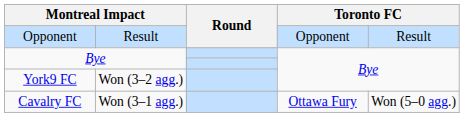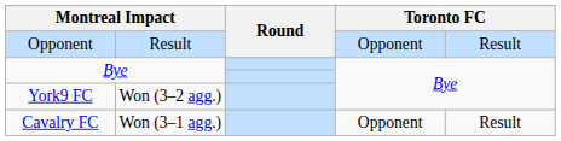Cavalry FC | column 4: Ottawa Fury -> Opponent
Cavalry FC | column 5: Won (5–0 agg.) -> Result
